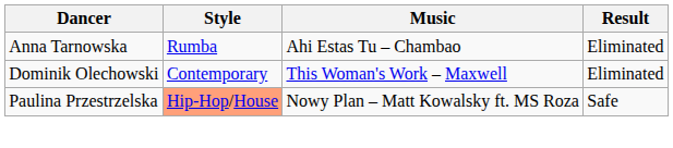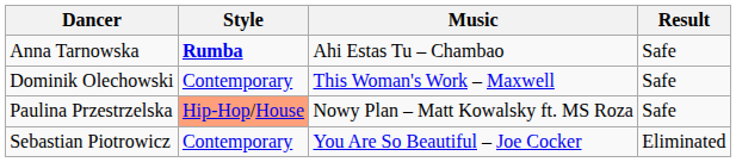Anna Tarnowska | Style: normal -> bold
Anna Tarnowska | Result: Eliminated -> Safe
Dominik Olechowski | Result: Eliminated -> Safe
+ row: Sebastian Piotrowicz | Contemporary | You Are So Beautiful – Joe Cocker | Eliminated
